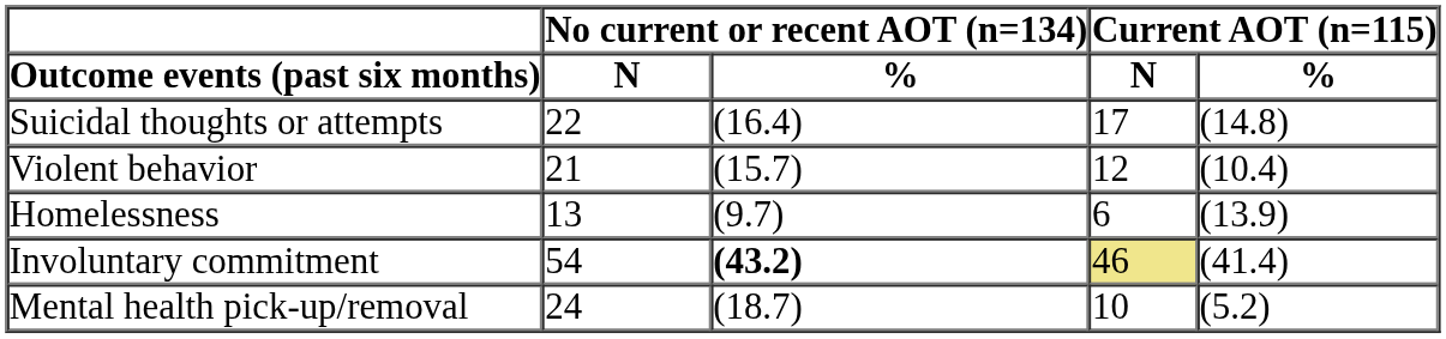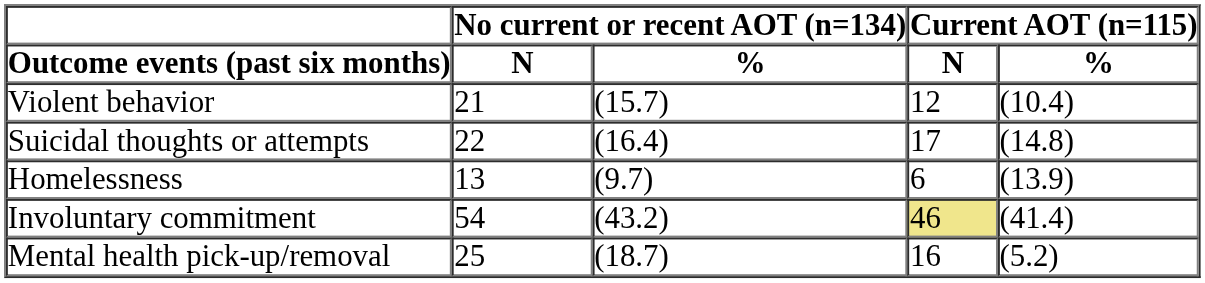rows swapped: Violent behavior <-> Suicidal thoughts or attempts
Involuntary commitment | No current or recent AOT (n=134) / %: bold -> normal
Mental health pick-up/removal | No current or recent AOT (n=134) / N: 24 -> 25
Mental health pick-up/removal | Current AOT (n=115) / N: 10 -> 16
